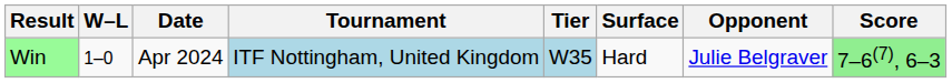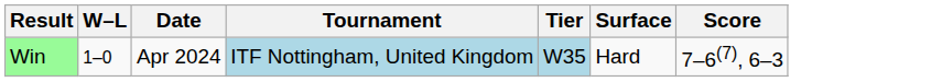- column: Opponent | Julie Belgraver
Win | Score: lightgreen background -> no background
